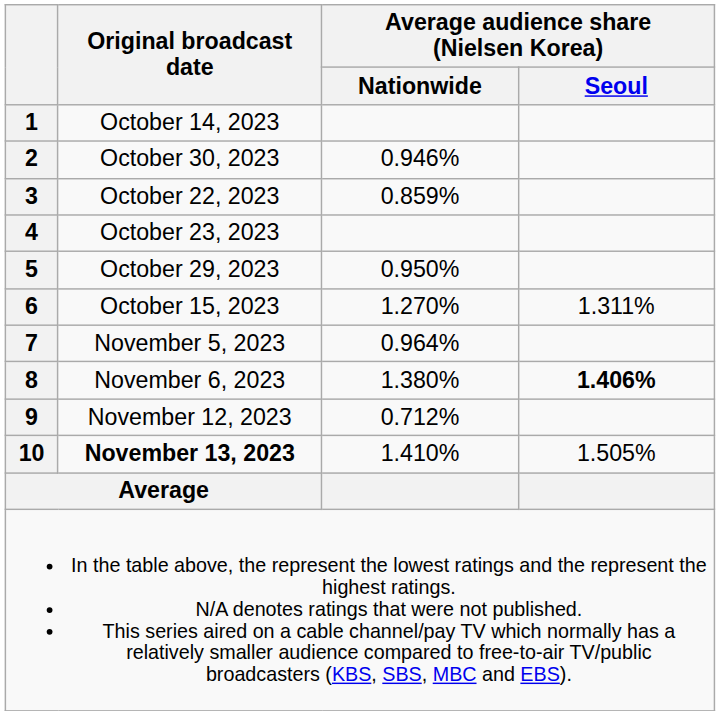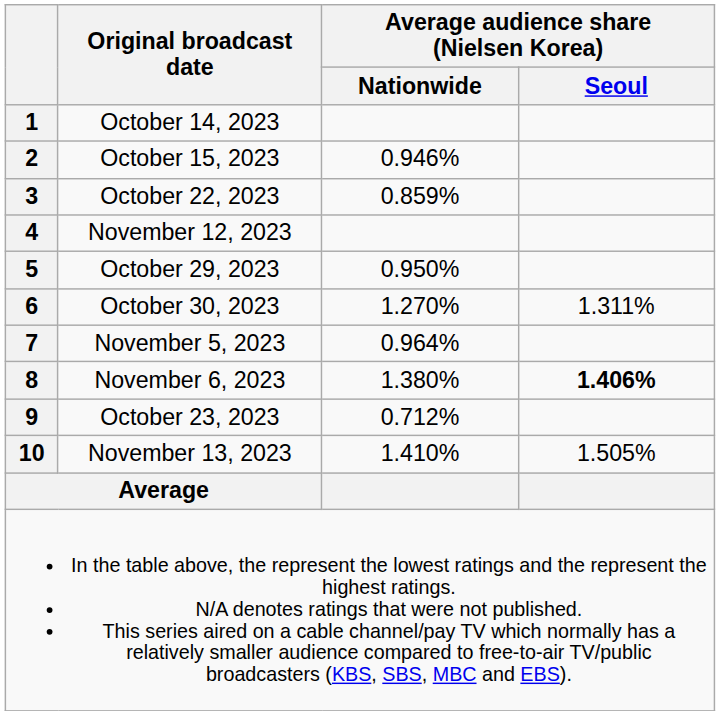2 | Original broadcast date: October 30, 2023 -> October 15, 2023
4 | Original broadcast date: October 23, 2023 -> November 12, 2023
6 | Original broadcast date: October 15, 2023 -> October 30, 2023
9 | Original broadcast date: November 12, 2023 -> October 23, 2023
10 | Original broadcast date: bold -> normal
